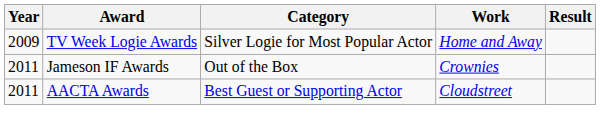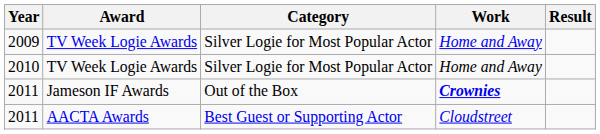+ row: 2010 | TV Week Logie Awards | Silver Logie for Most Popular Actor | Home and Away
2011 / Jameson IF Awards | Work: normal -> bold
